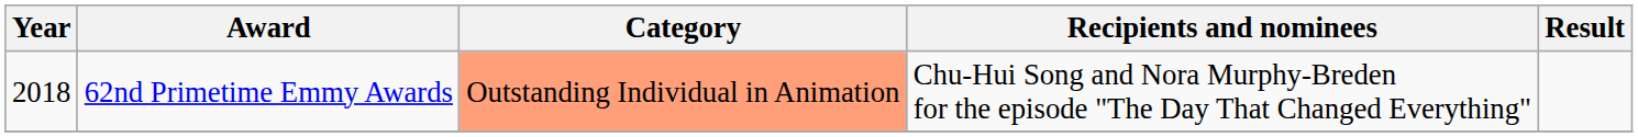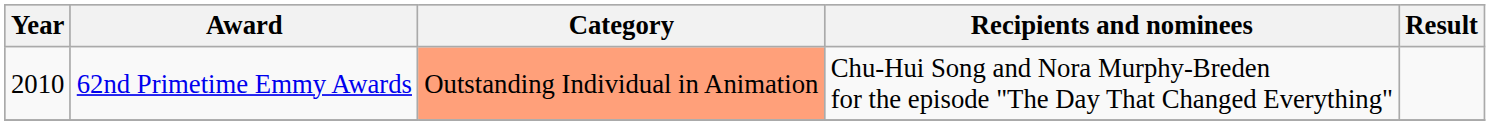62nd Primetime Emmy Awards | Year: 2018 -> 2010
